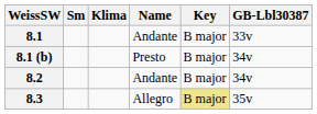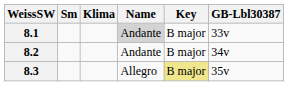8.1 | Name: no background -> lightgrey background
- row: 8.1 (b) | Presto | B major | 34v
